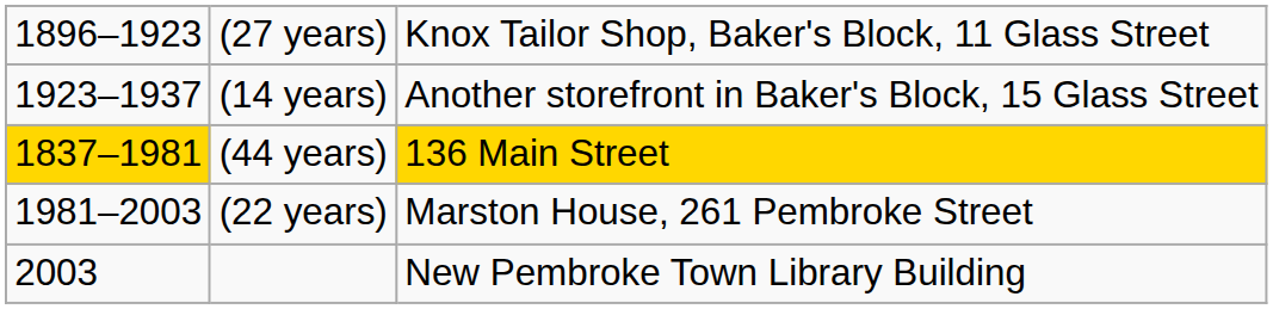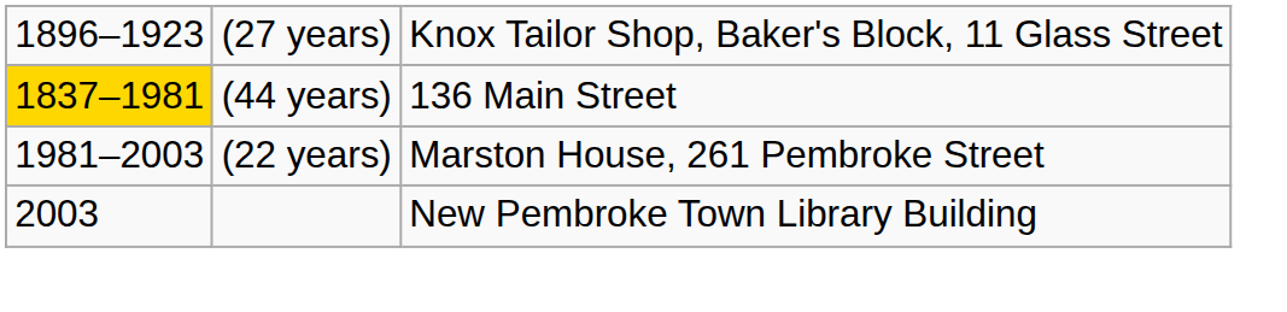- row: 1923–1937 | (14 years) | Another storefront in Baker's Block, 15 Glass Street
(44 years) | column 3: gold background -> no background
